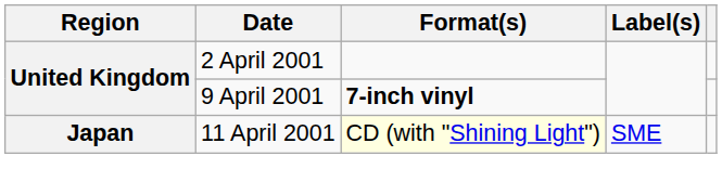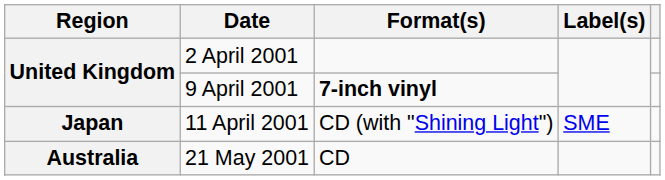11 April 2001 | Format(s): lightyellow background -> no background
+ row: Australia | 21 May 2001 | CD
